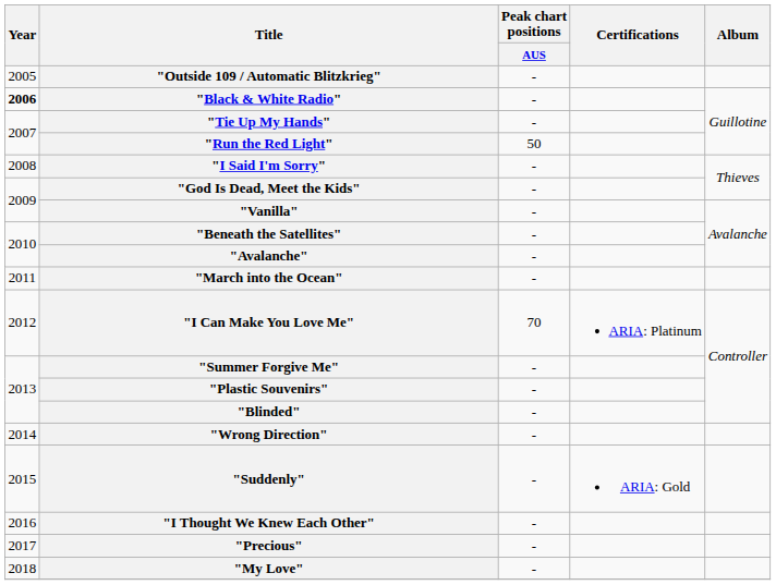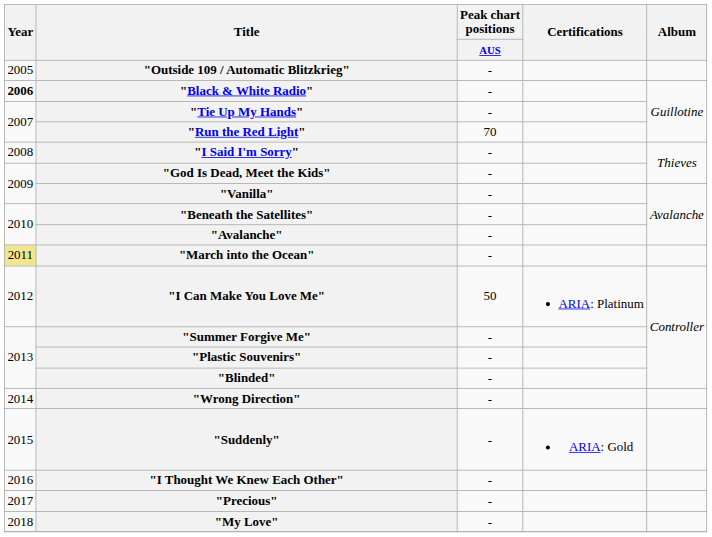"Run the Red Light" | Peak chart positions / AUS: 50 -> 70
"March into the Ocean" | Year: no background -> khaki background
"I Can Make You Love Me" | Peak chart positions / AUS: 70 -> 50
